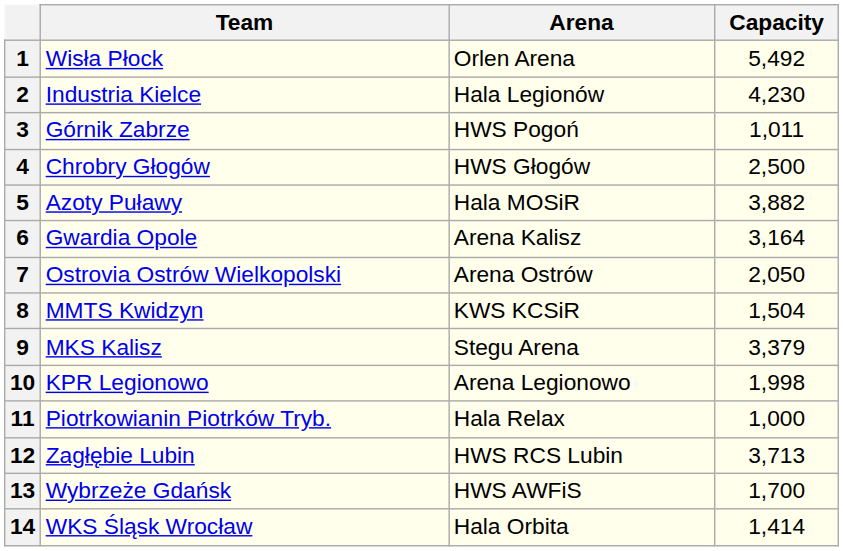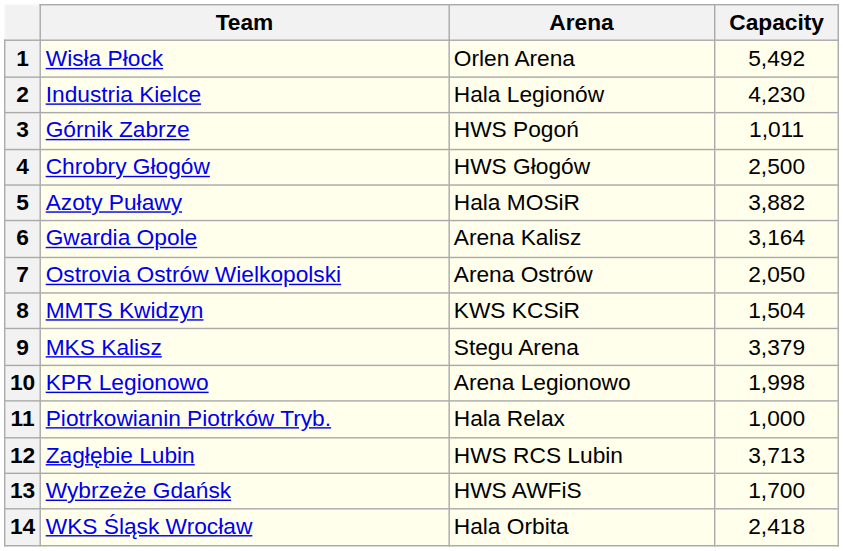14 | Capacity: 1,414 -> 2,418
